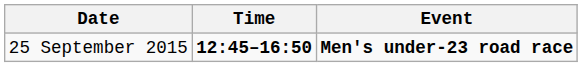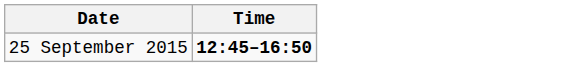- column: Event | Men's under-23 road race
